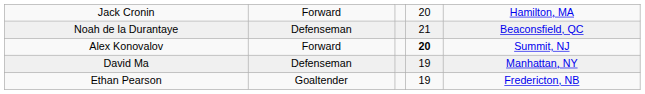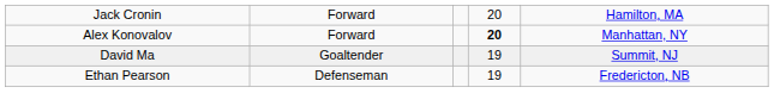- row: Noah de la Durantaye | Defenseman | 21 | Beaconsfield, QC
Alex Konovalov | column 5: Summit, NJ -> Manhattan, NY
David Ma | column 2: Defenseman -> Goaltender
David Ma | column 5: Manhattan, NY -> Summit, NJ
Ethan Pearson | column 2: Goaltender -> Defenseman
